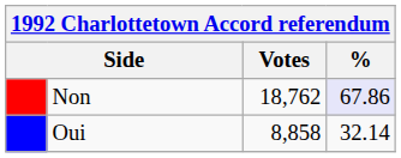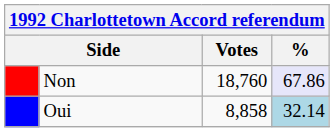Non | Votes: 18,762 -> 18,760
Oui | %: no background -> lightblue background
